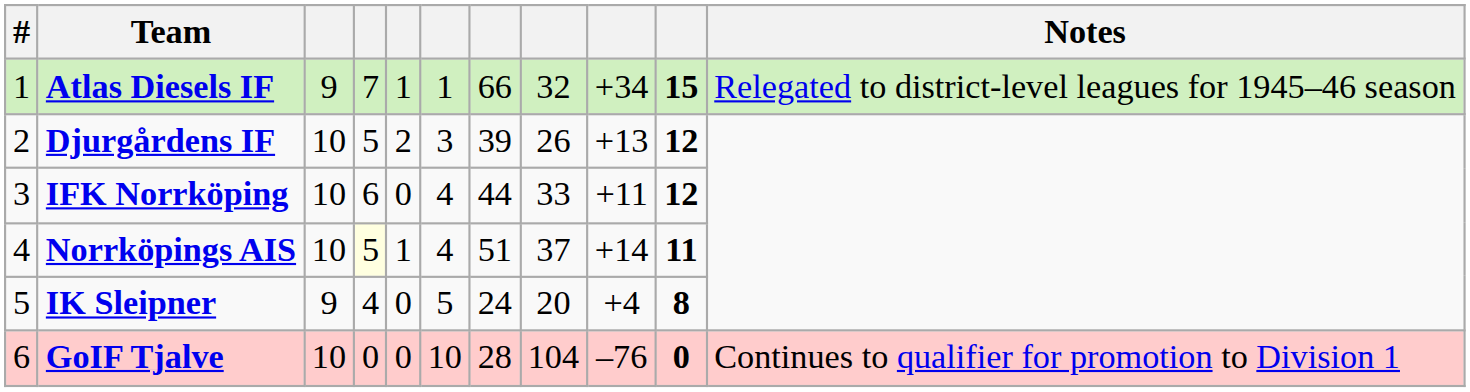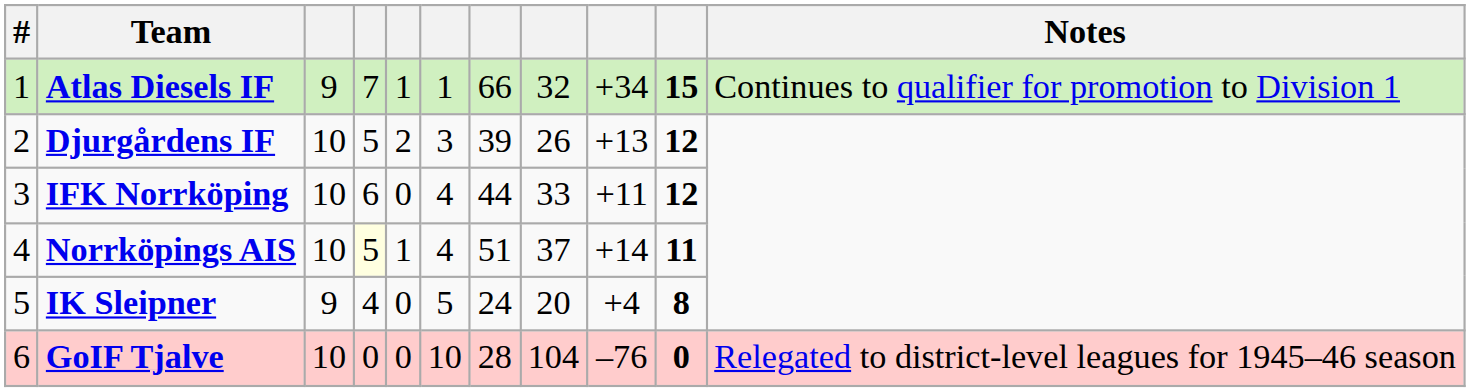Atlas Diesels IF | Notes: Relegated to district-level leagues for 1945–46 season -> Continues to qualifier for promotion to Division 1
GoIF Tjalve | Notes: Continues to qualifier for promotion to Division 1 -> Relegated to district-level leagues for 1945–46 season
